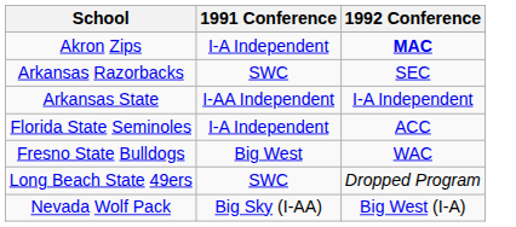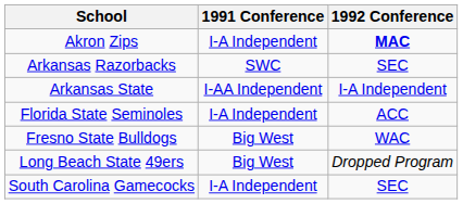Long Beach State 49ers | 1991 Conference: SWC -> Big West
- row: Nevada Wolf Pack | Big Sky (I-AA) | Big West (I-A)
+ row: South Carolina Gamecocks | I-A Independent | SEC
